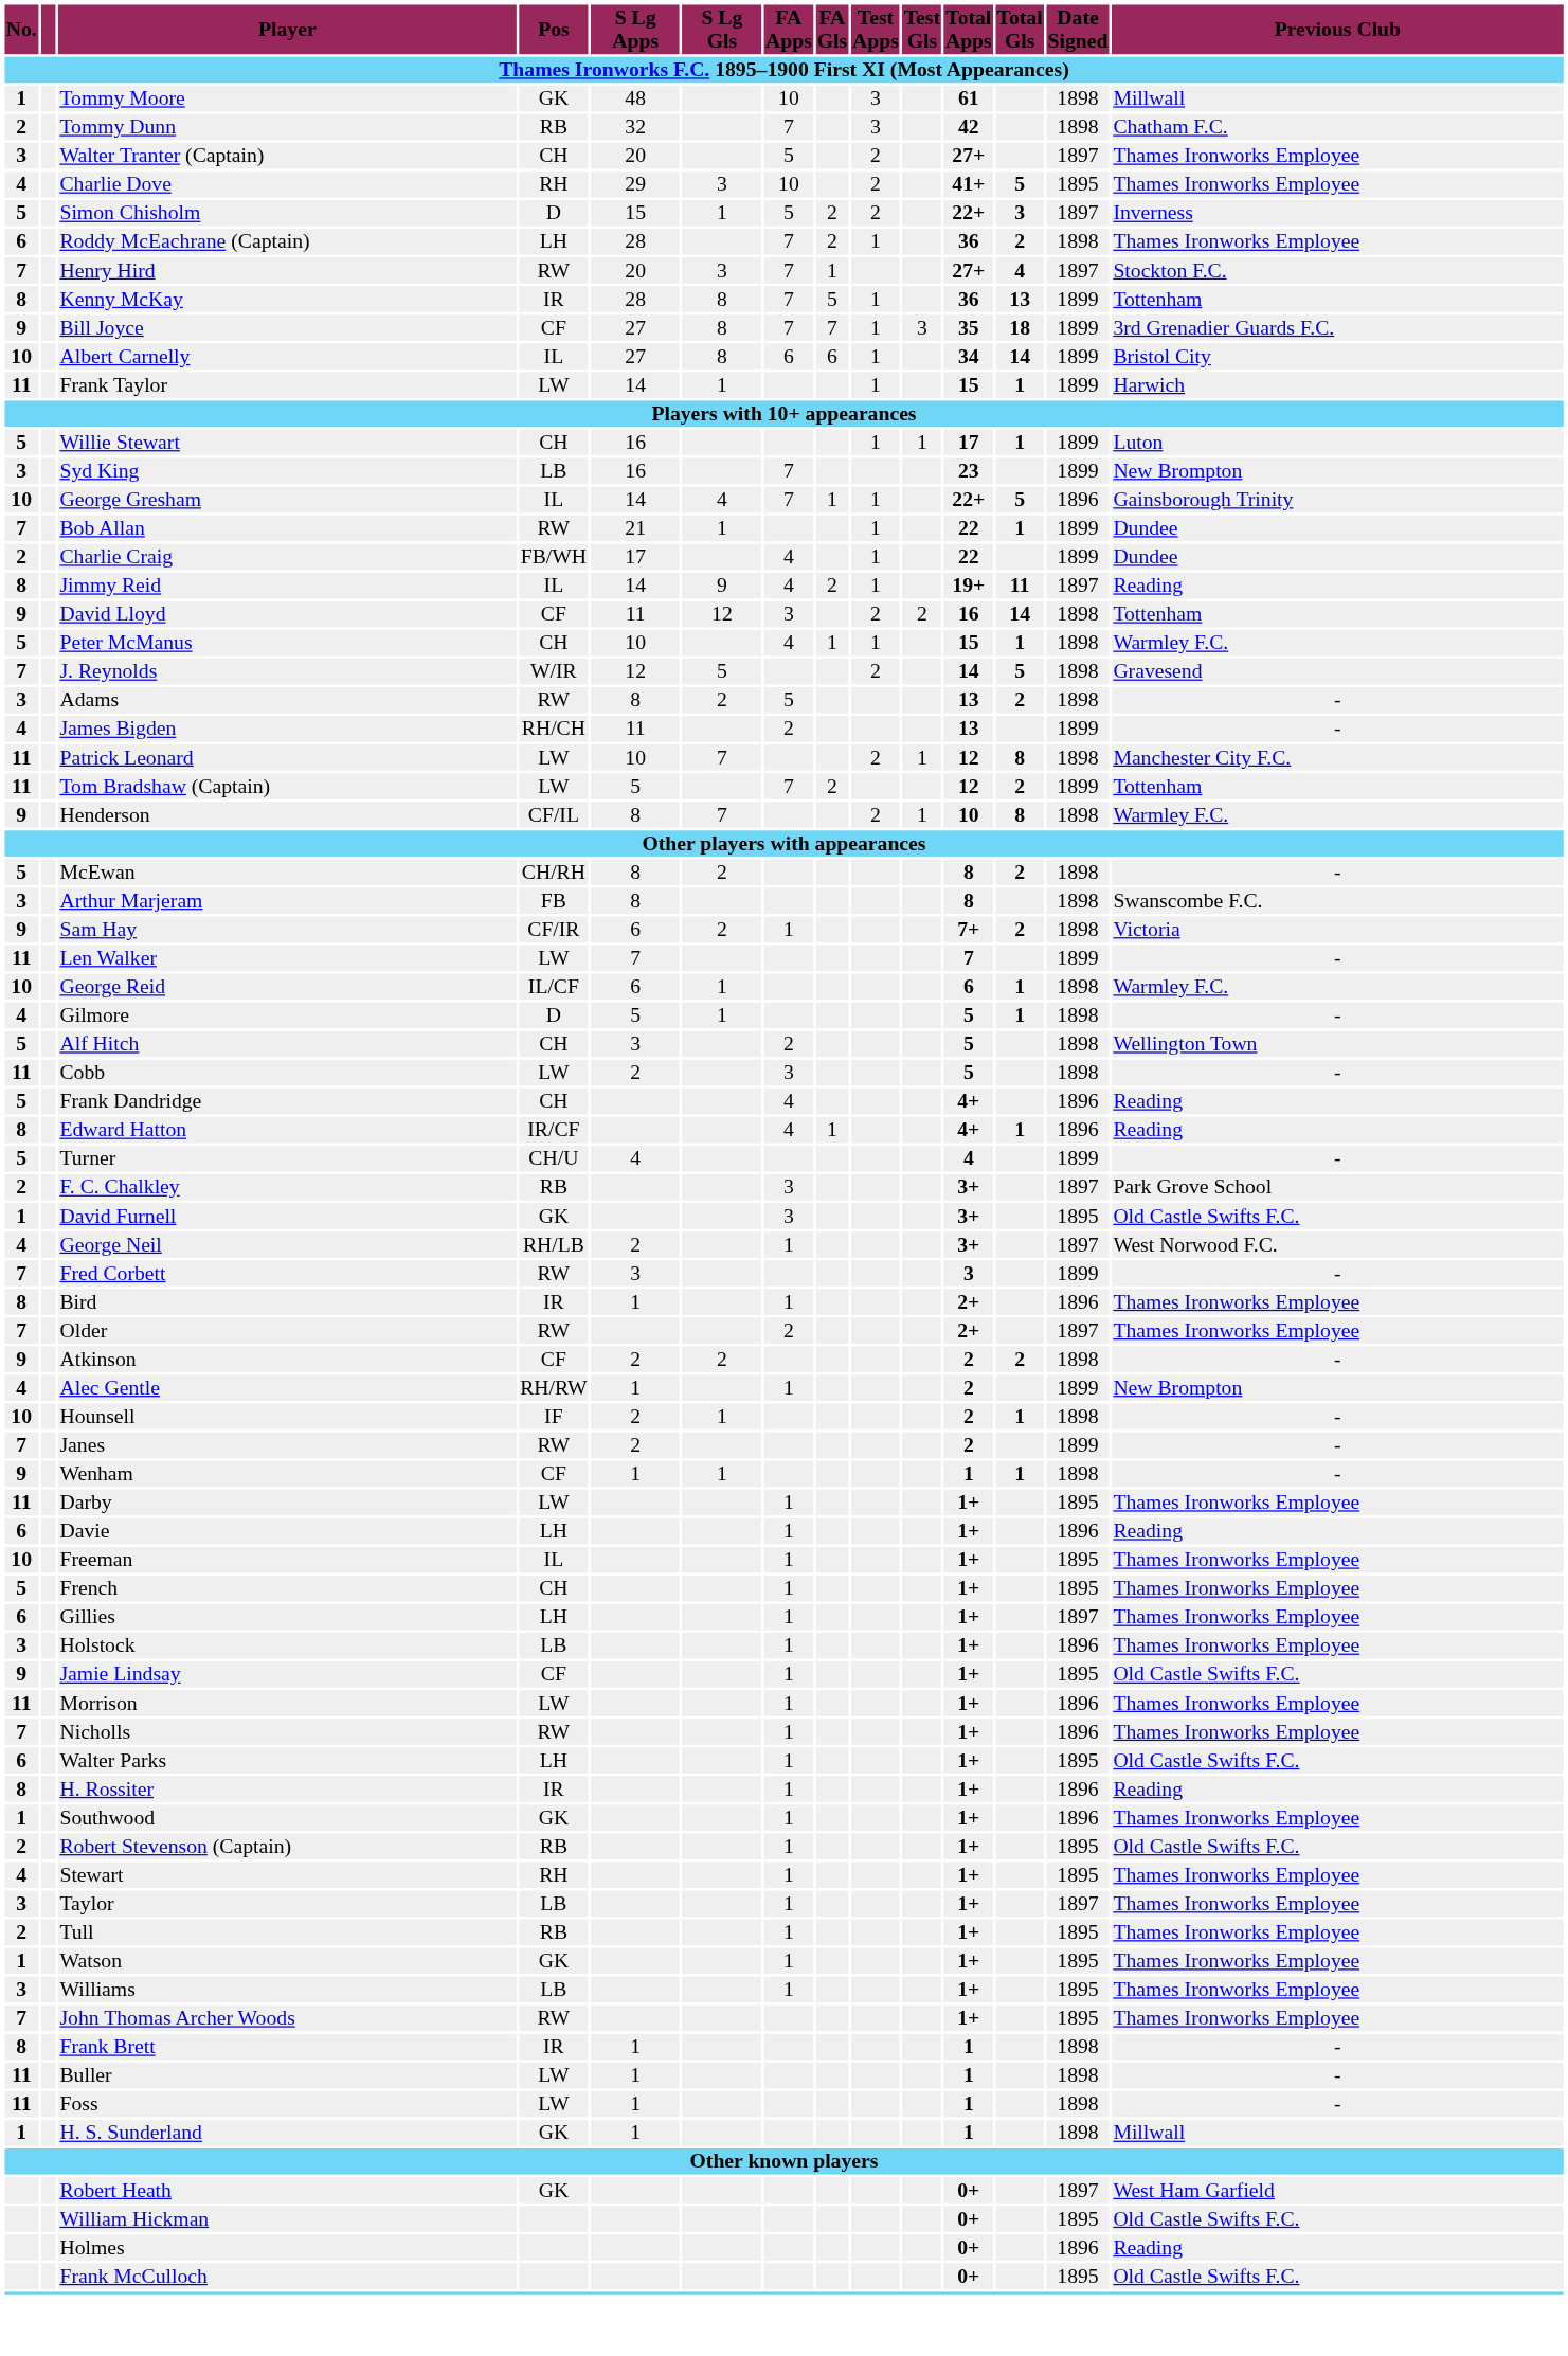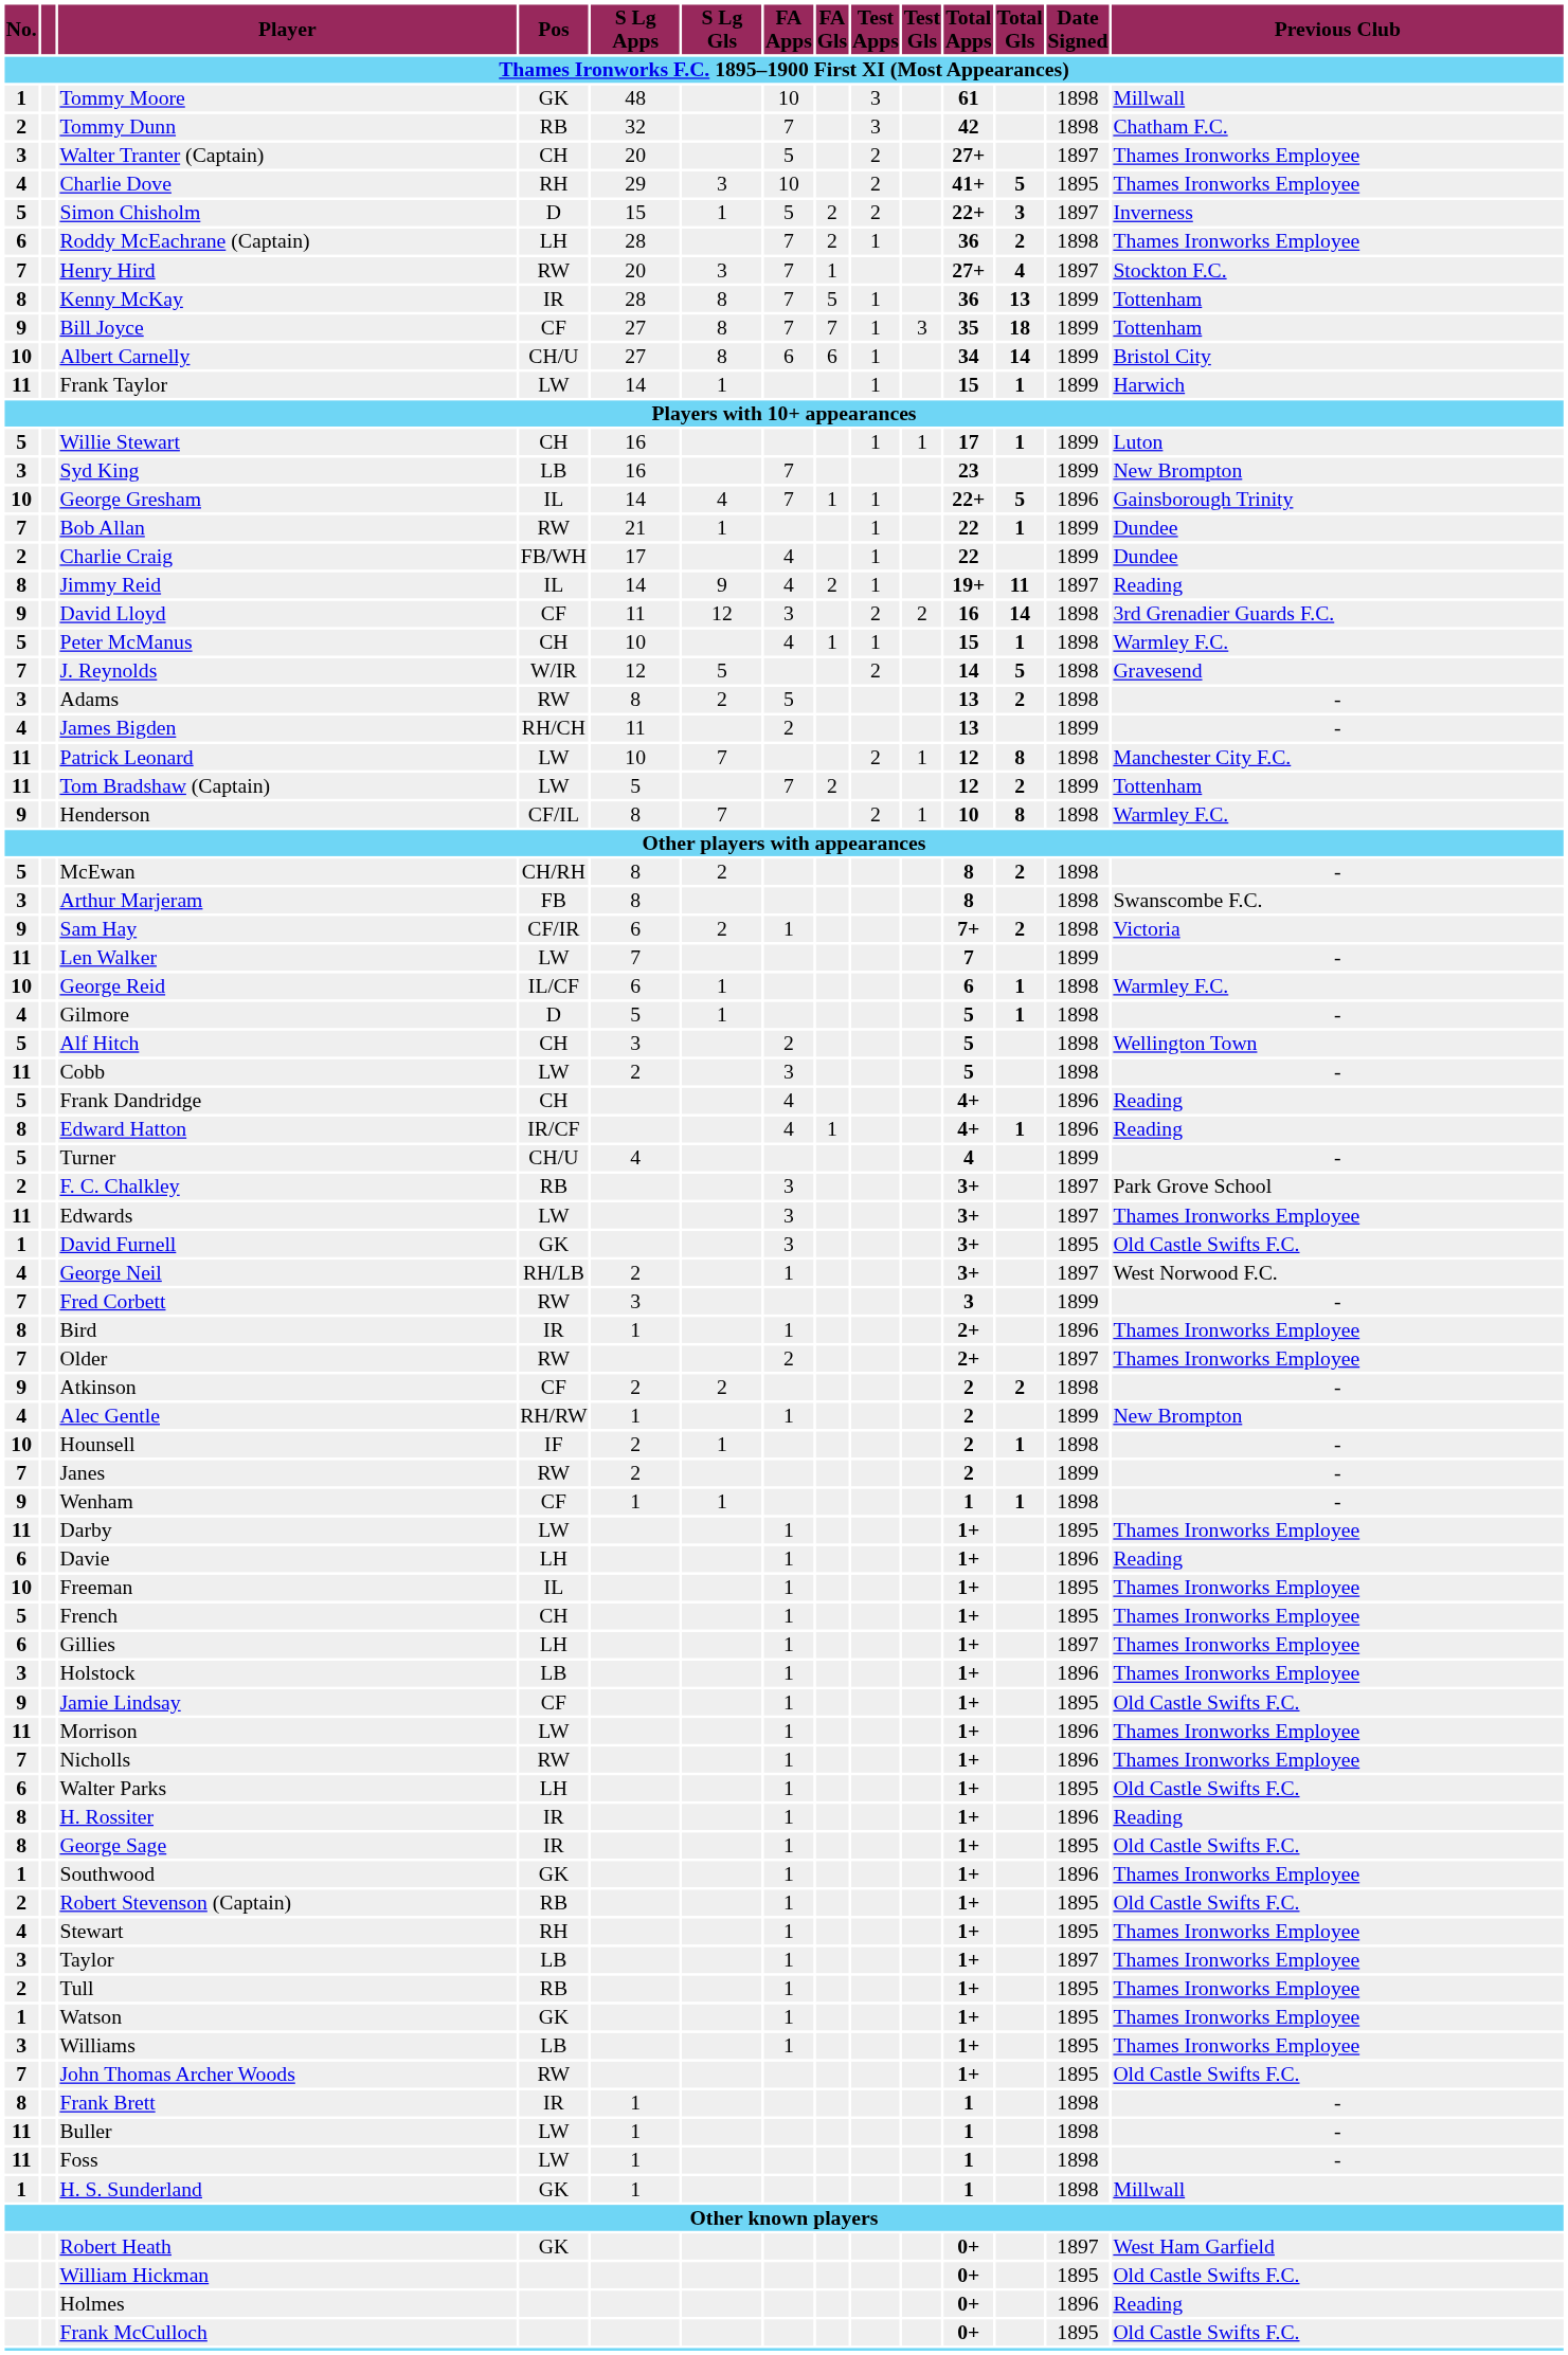Bill Joyce | Previous Club: 3rd Grenadier Guards F.C. -> Tottenham
Albert Carnelly | Pos: IL -> CH/U
David Lloyd | Previous Club: Tottenham -> 3rd Grenadier Guards F.C.
+ row: 11 | Edwards | LW | 3 | 3+ | 1897 | Thames Ironworks Employee
+ row: 8 | George Sage | IR | 1 | 1+ | 1895 | Old Castle Swifts F.C.
John Thomas Archer Woods | Previous Club: Thames Ironworks Employee -> Old Castle Swifts F.C.
